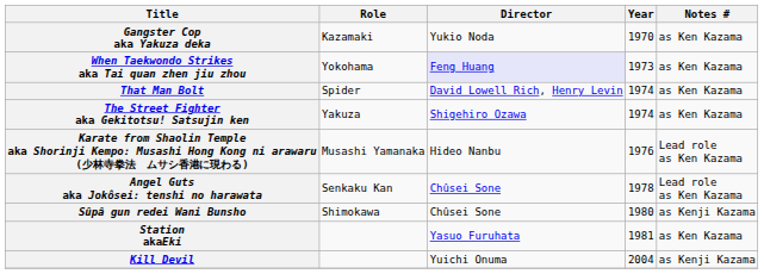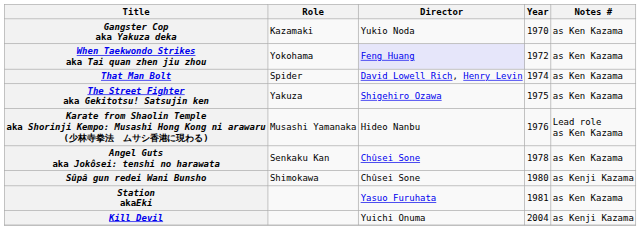When Taekwondo Strikes aka Tai quan zhen jiu zhou | Year: 1973 -> 1972
The Street Fighter aka Gekitotsu! Satsujin ken | Year: 1974 -> 1975
Angel Guts aka Jokôsei: tenshi no harawata | Notes #: Lead role as Ken Kazama -> as Ken Kazama
